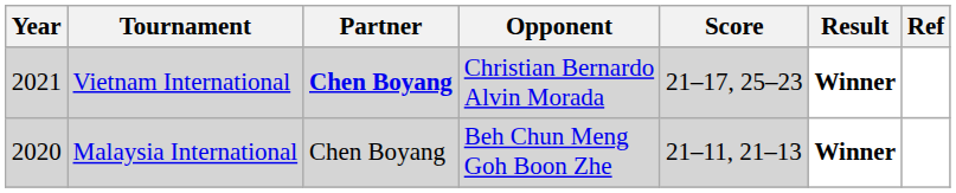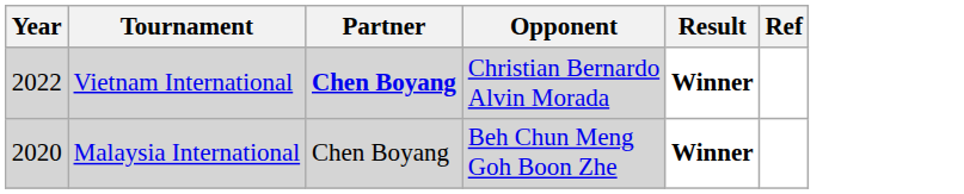- column: Score | 21–17, 25–23 | 21–11, 21–13
Vietnam International | Year: 2021 -> 2022
